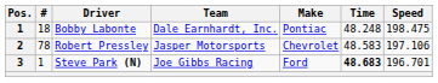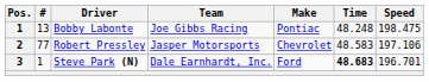Bobby Labonte | #: 18 -> 13
Bobby Labonte | Team: Dale Earnhardt, Inc. -> Joe Gibbs Racing
Robert Pressley | #: 78 -> 77
Steve Park (N) | Team: Joe Gibbs Racing -> Dale Earnhardt, Inc.
